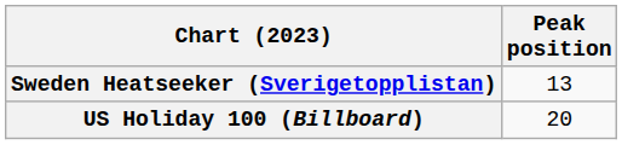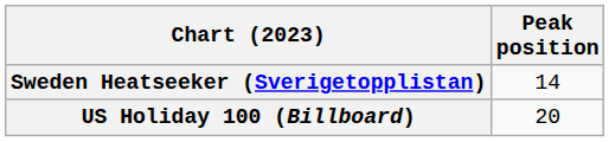Sweden Heatseeker (Sverigetopplistan) | Peak position: 13 -> 14
